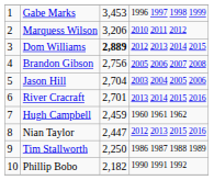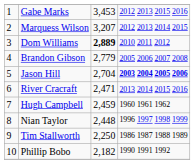Gabe Marks | column 4: 1996 1997 1998 1999 -> 2012 2013 2015 2016
Marquess Wilson | column 3: 3,206 -> 3,207
Marquess Wilson | column 4: 2010 2011 2012 -> 2012 2013 2014 2015
Dom Williams | column 4: 2012 2013 2014 2015 -> 2010 2011 2012
Brandon Gibson | column 3: 2,756 -> 2,779
Jason Hill | column 4: normal -> bold
River Cracraft | column 3: 2,701 -> 2,471
Nian Taylor | column 3: 2,447 -> 2,448
Nian Taylor | column 4: 2012 2013 2015 2016 -> 1996 1997 1998 1999
